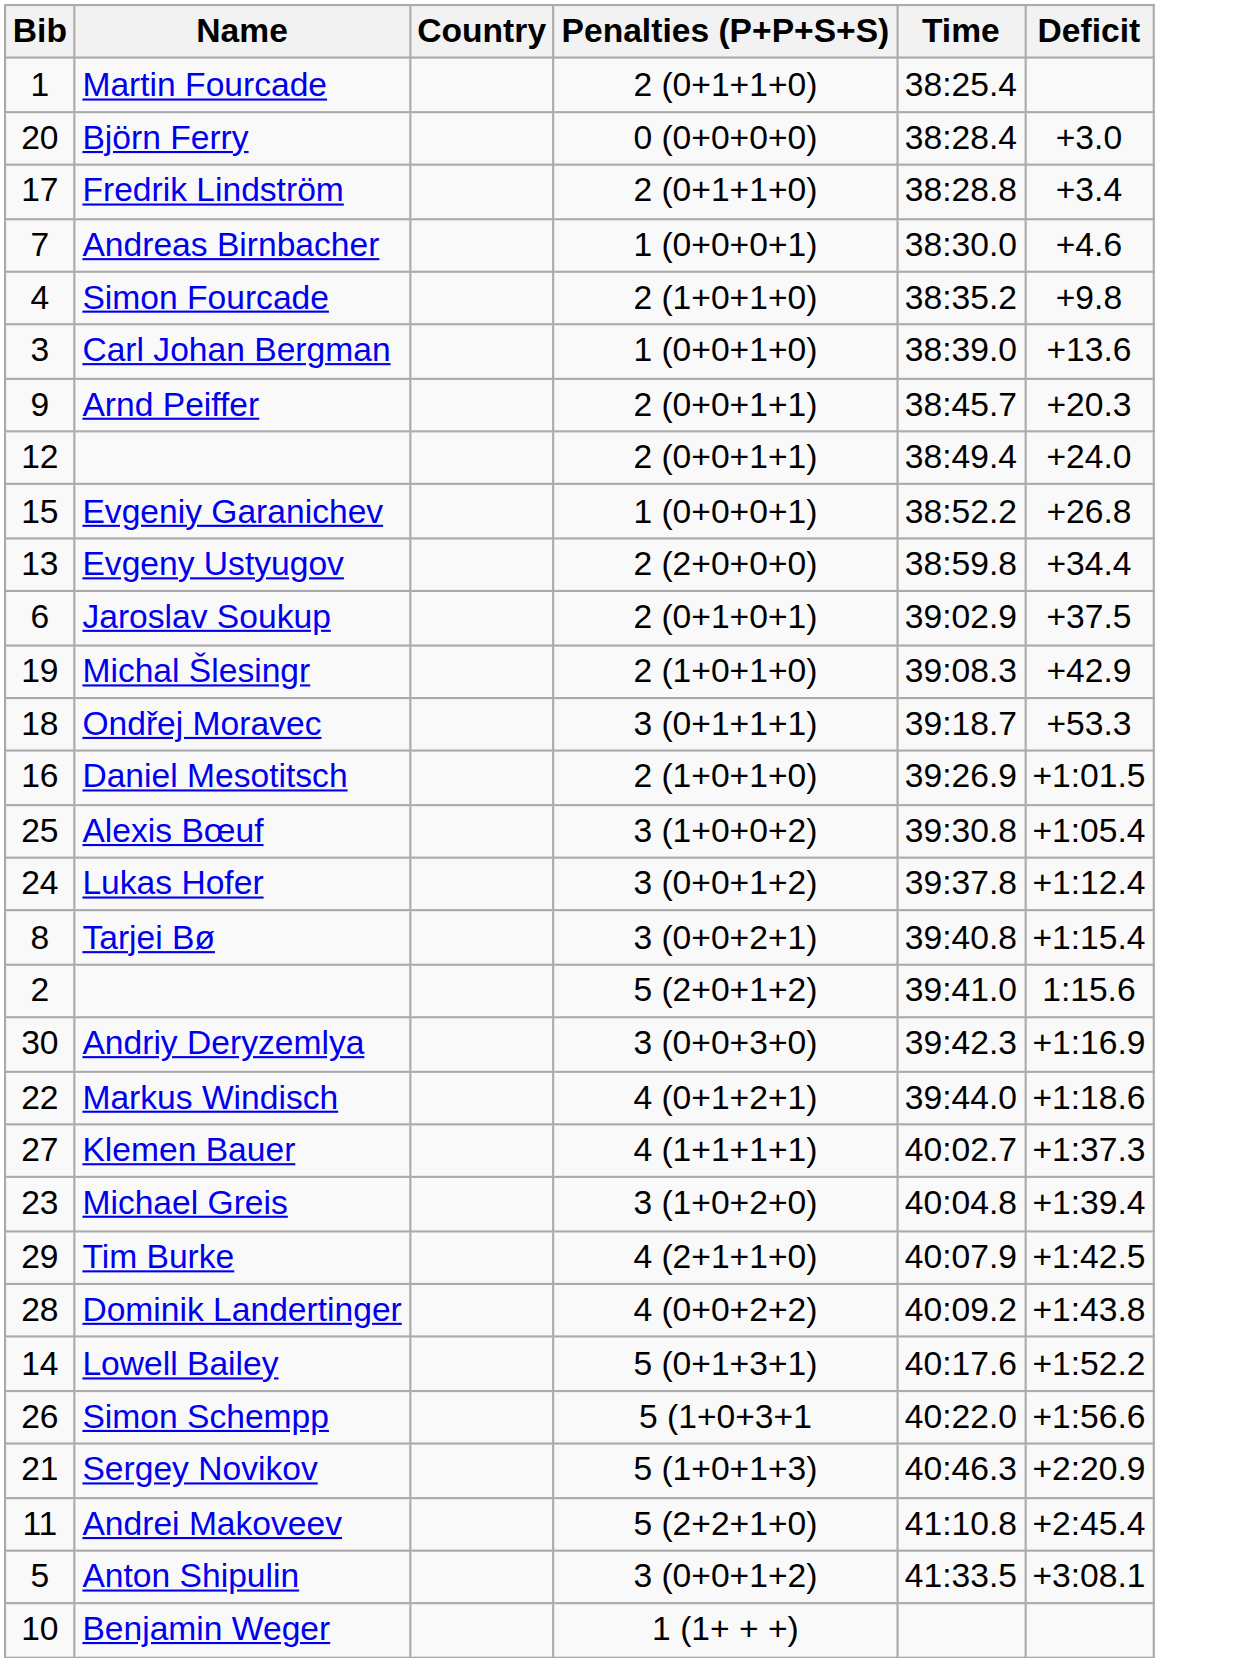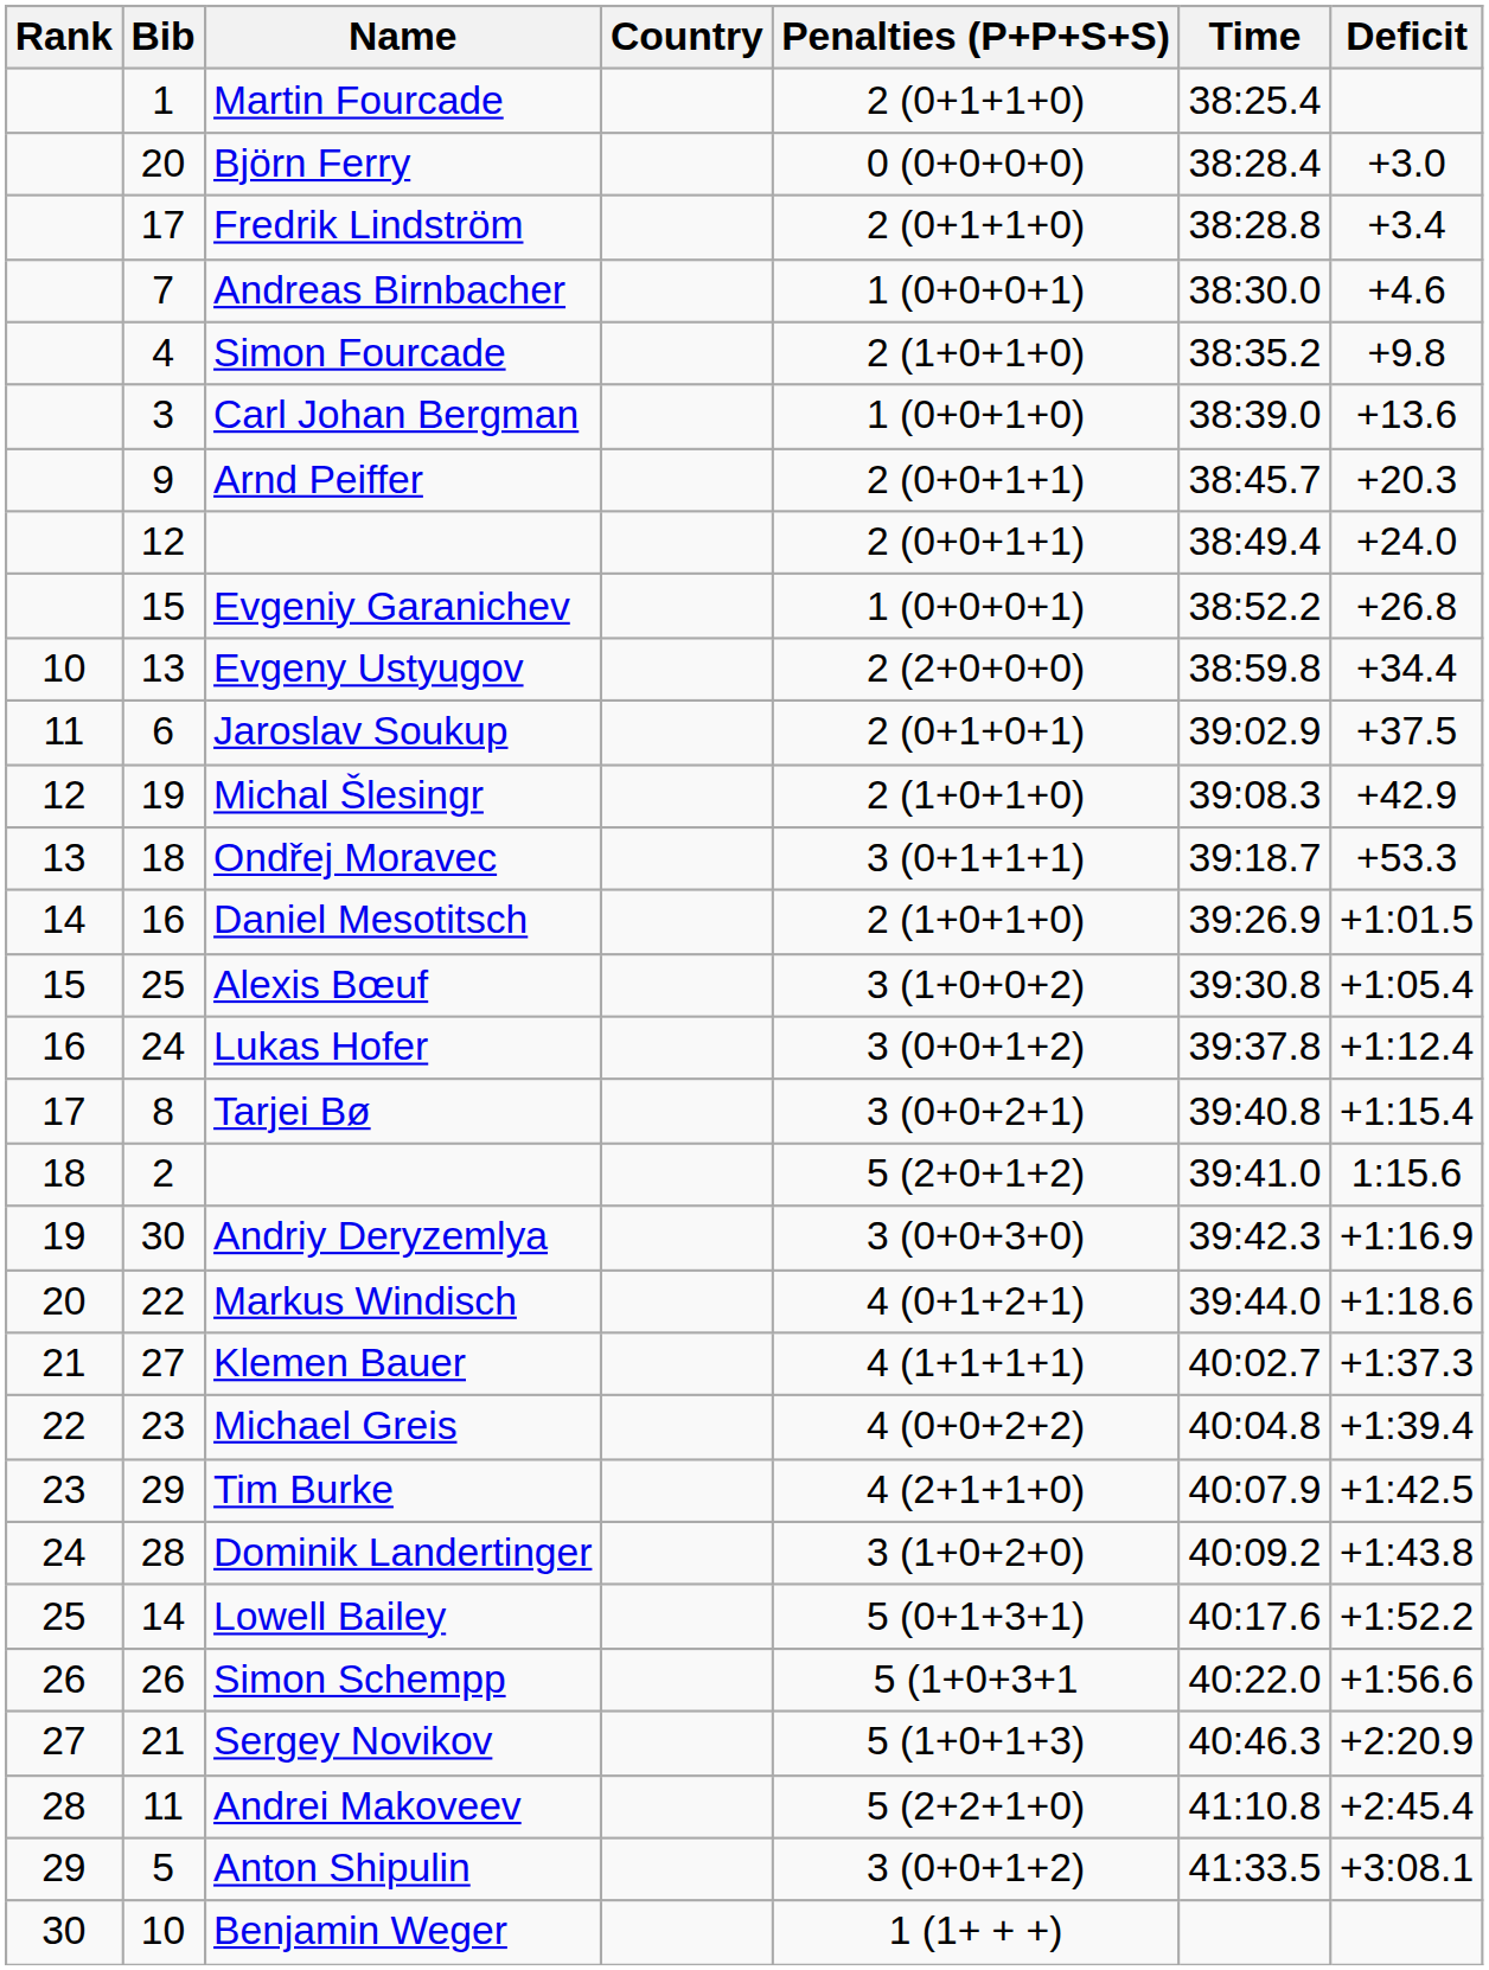+ column: Rank | 10 | 11 | 12 | 13 | 14 | 15 | 16 | 17 | 18 | 19 | 20 | 21 | 22 | 23 | 24 | 25 | 26 | 27 | 28 | 29 | 30
Michael Greis | Penalties (P+P+S+S): 3 (1+0+2+0) -> 4 (0+0+2+2)
Dominik Landertinger | Penalties (P+P+S+S): 4 (0+0+2+2) -> 3 (1+0+2+0)
